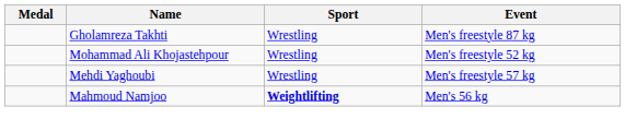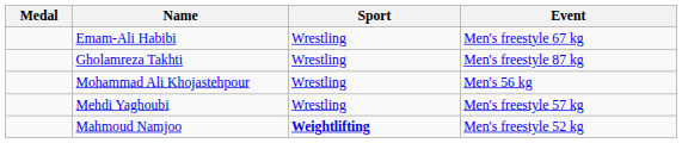+ row: Emam-Ali Habibi | Wrestling | Men's freestyle 67 kg
Mohammad Ali Khojastehpour | Event: Men's freestyle 52 kg -> Men's 56 kg
Mahmoud Namjoo | Event: Men's 56 kg -> Men's freestyle 52 kg
